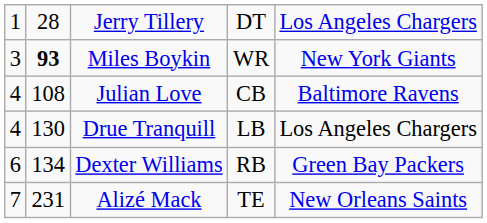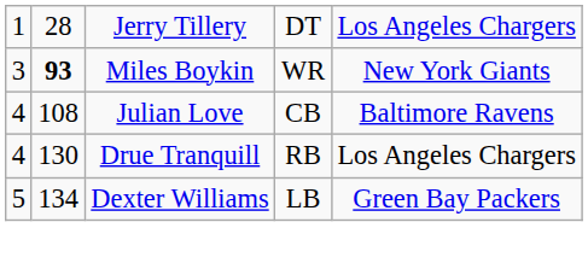Drue Tranquill | column 4: LB -> RB
Dexter Williams | column 1: 6 -> 5
Dexter Williams | column 4: RB -> LB
- row: 7 | 231 | Alizé Mack | TE | New Orleans Saints
